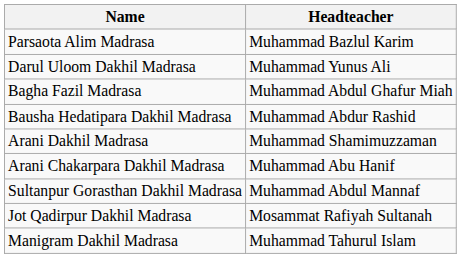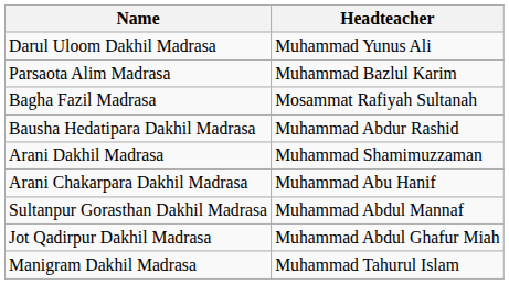rows swapped: Darul Uloom Dakhil Madrasa <-> Parsaota Alim Madrasa
Bagha Fazil Madrasa | Headteacher: Muhammad Abdul Ghafur Miah -> Mosammat Rafiyah Sultanah
Jot Qadirpur Dakhil Madrasa | Headteacher: Mosammat Rafiyah Sultanah -> Muhammad Abdul Ghafur Miah
